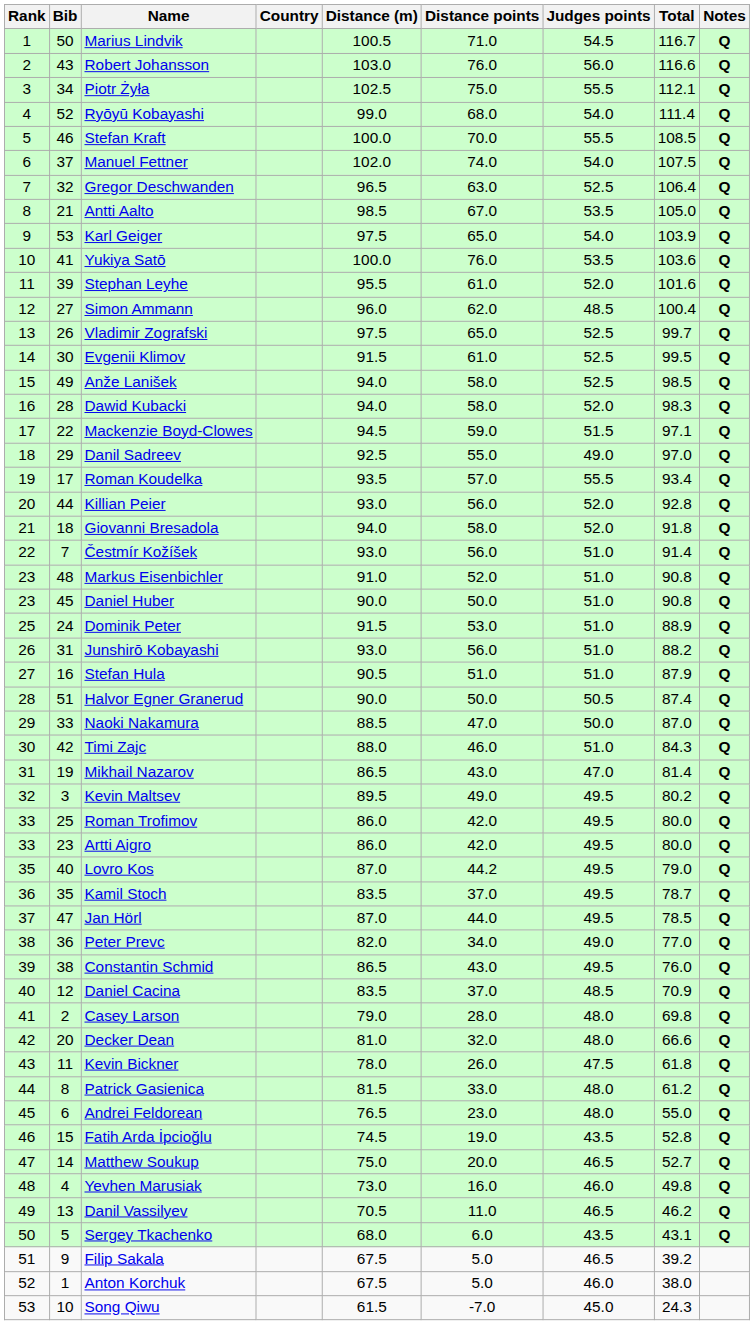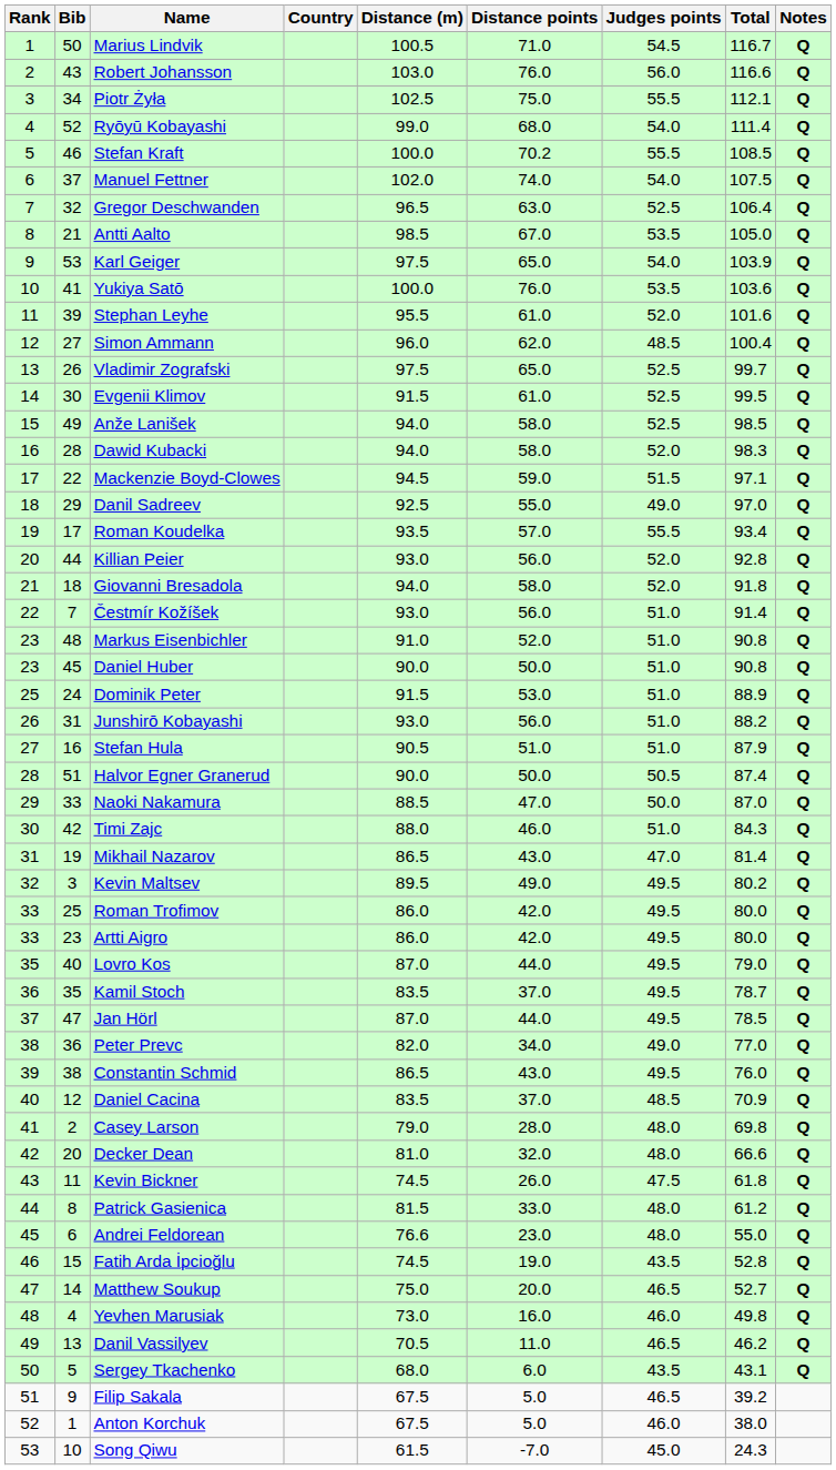Stefan Kraft | Distance points: 70.0 -> 70.2
Lovro Kos | Distance points: 44.2 -> 44.0
Kevin Bickner | Distance (m): 78.0 -> 74.5
Andrei Feldorean | Distance (m): 76.5 -> 76.6
